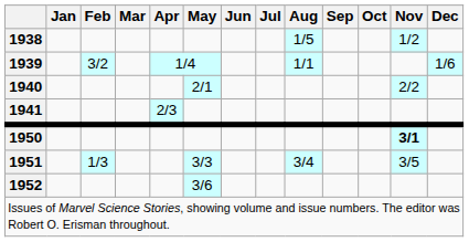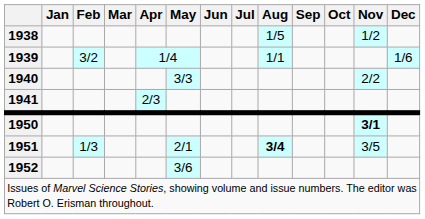1940 | May: 2/1 -> 3/3
1951 | May: 3/3 -> 2/1
1951 | Aug: normal -> bold
